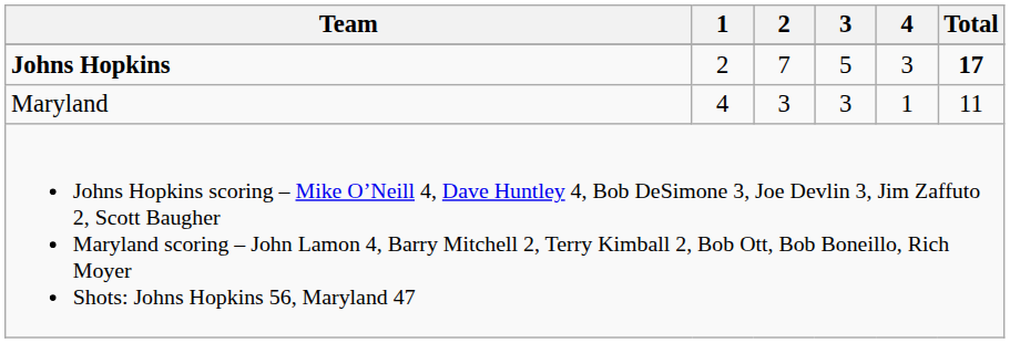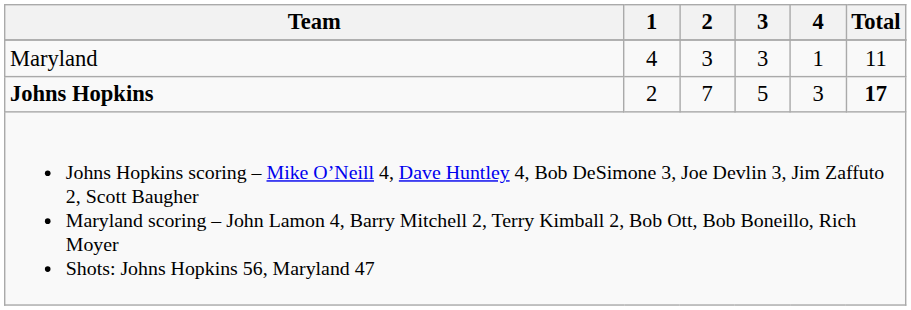rows swapped: Johns Hopkins <-> Maryland
